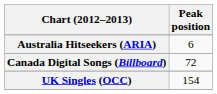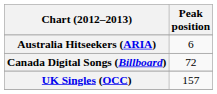UK Singles (OCC) | Peak position: 154 -> 157
